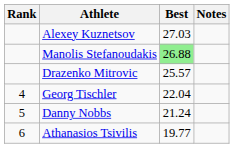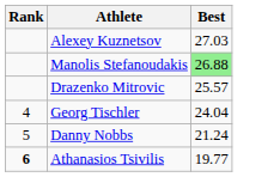- column: Notes
Georg Tischler | Best: 22.04 -> 24.04
Athanasios Tsivilis | Rank: normal -> bold
